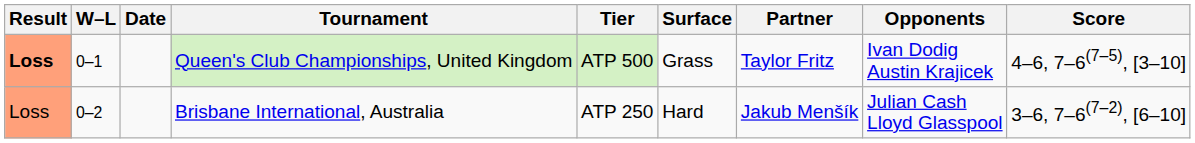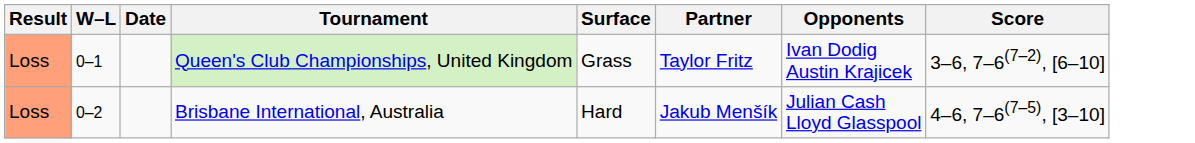- column: Tier | ATP 500 | ATP 250
Queen's Club Championships, United Kingdom | Result: bold -> normal
Queen's Club Championships, United Kingdom | Score: 4–6, 7–6(7–5), [3–10] -> 3–6, 7–6(7–2), [6–10]
Brisbane International, Australia | Score: 3–6, 7–6(7–2), [6–10] -> 4–6, 7–6(7–5), [3–10]
